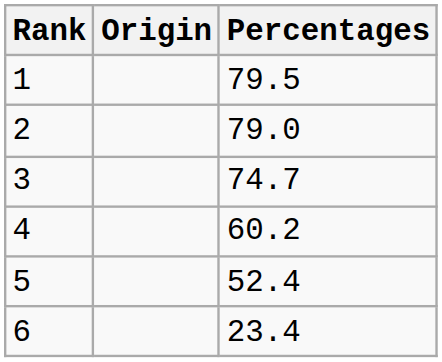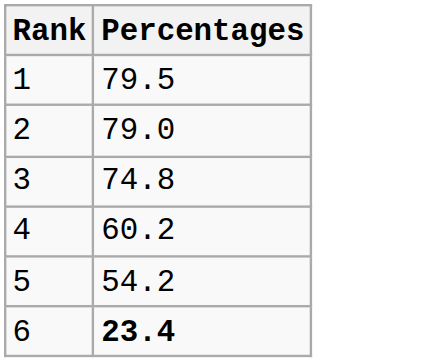- column: Origin
3 | Percentages: 74.7 -> 74.8
5 | Percentages: 52.4 -> 54.2
6 | Percentages: normal -> bold
